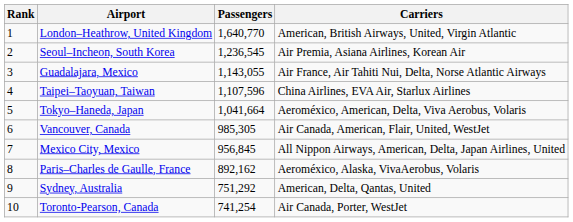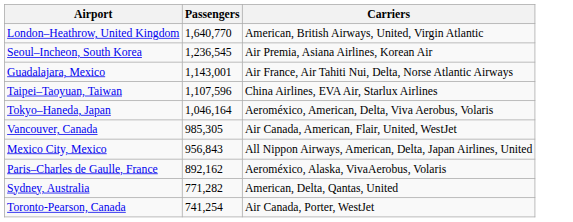- column: Rank | 1 | 2 | 3 | 4 | 5 | 6 | 7 | 8 | 9 | 10
Guadalajara, Mexico | Passengers: 1,143,055 -> 1,143,001
Tokyo–Haneda, Japan | Passengers: 1,041,664 -> 1,046,164
Mexico City, Mexico | Passengers: 956,845 -> 956,843
Sydney, Australia | Passengers: 751,292 -> 771,282
